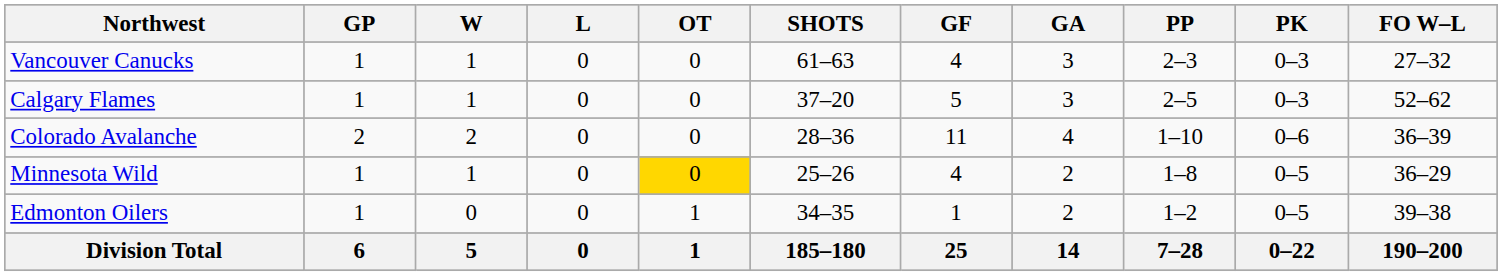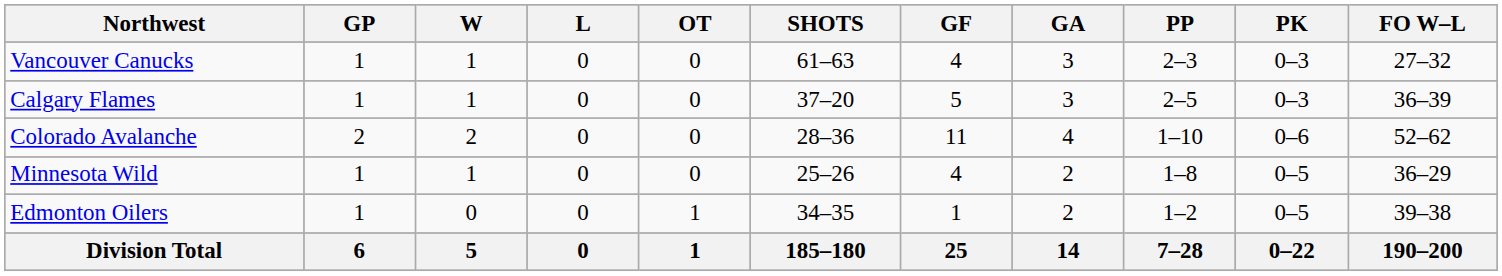Calgary Flames | FO W–L: 52–62 -> 36–39
Colorado Avalanche | FO W–L: 36–39 -> 52–62
Minnesota Wild | OT: gold background -> no background
